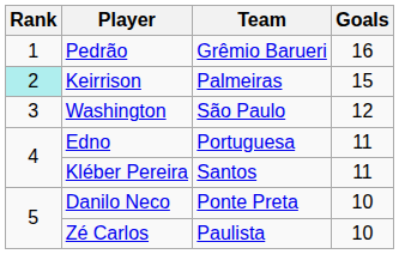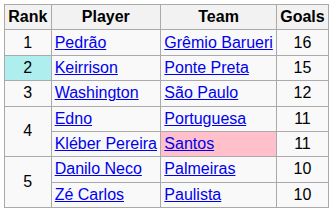Keirrison | Team: Palmeiras -> Ponte Preta
Kléber Pereira | Team: no background -> pink background
Danilo Neco | Team: Ponte Preta -> Palmeiras
